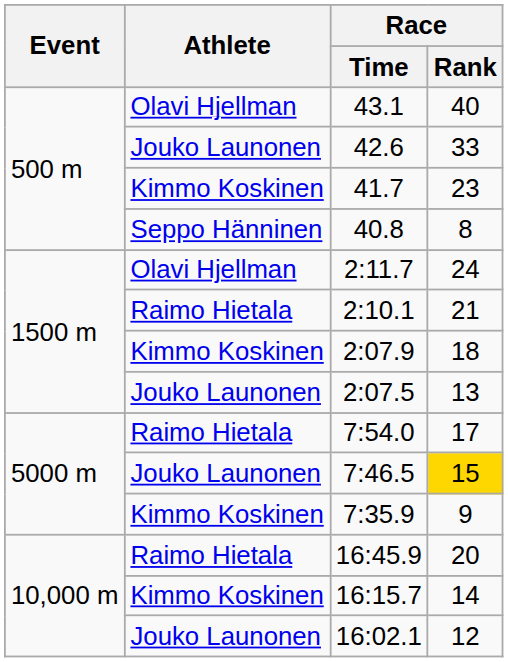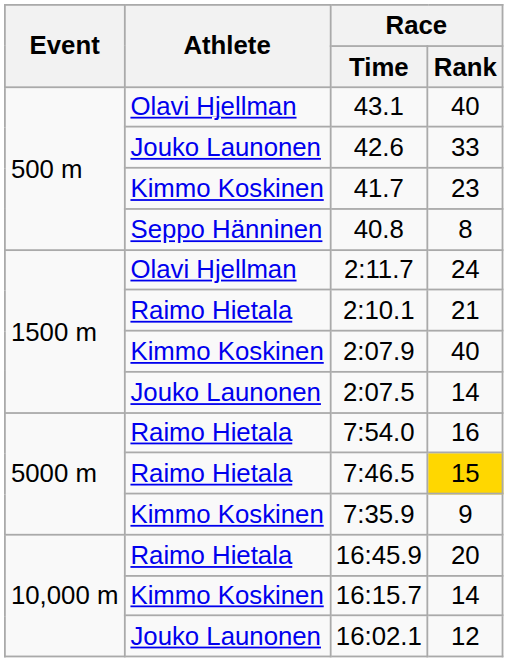2:07.9 | Race / Rank: 18 -> 40
2:07.5 | Race / Rank: 13 -> 14
7:54.0 | Race / Rank: 17 -> 16
7:46.5 | Athlete: Jouko Launonen -> Raimo Hietala
